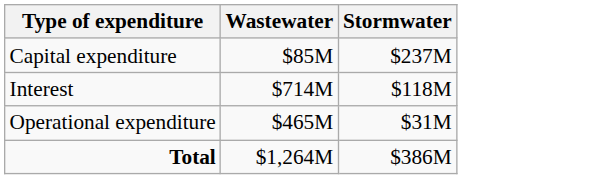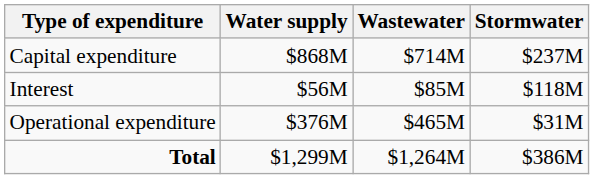+ column: Water supply | $868M | $56M | $376M | $1,299M
Capital expenditure | Wastewater: $85M -> $714M
Interest | Wastewater: $714M -> $85M
